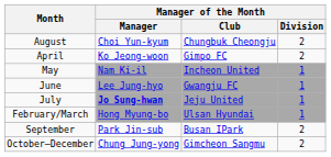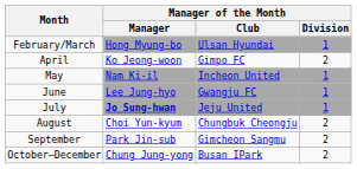rows swapped: February/March <-> August
September | Manager of the Month / Club: Busan IPark -> Gimcheon Sangmu
October–December | Manager of the Month / Club: Gimcheon Sangmu -> Busan IPark
